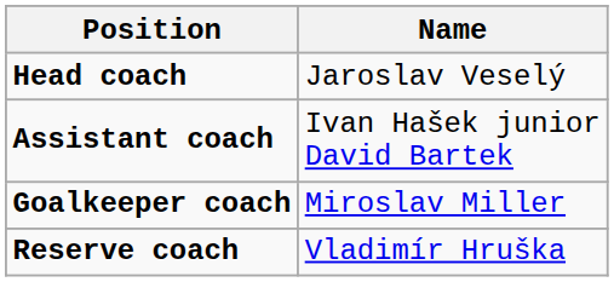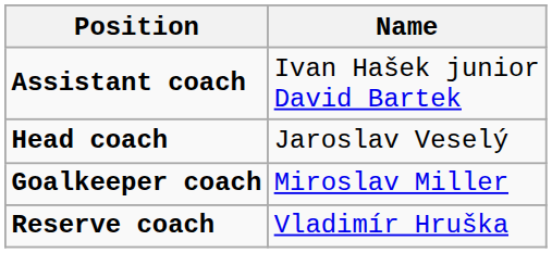rows swapped: Head coach <-> Assistant coach
